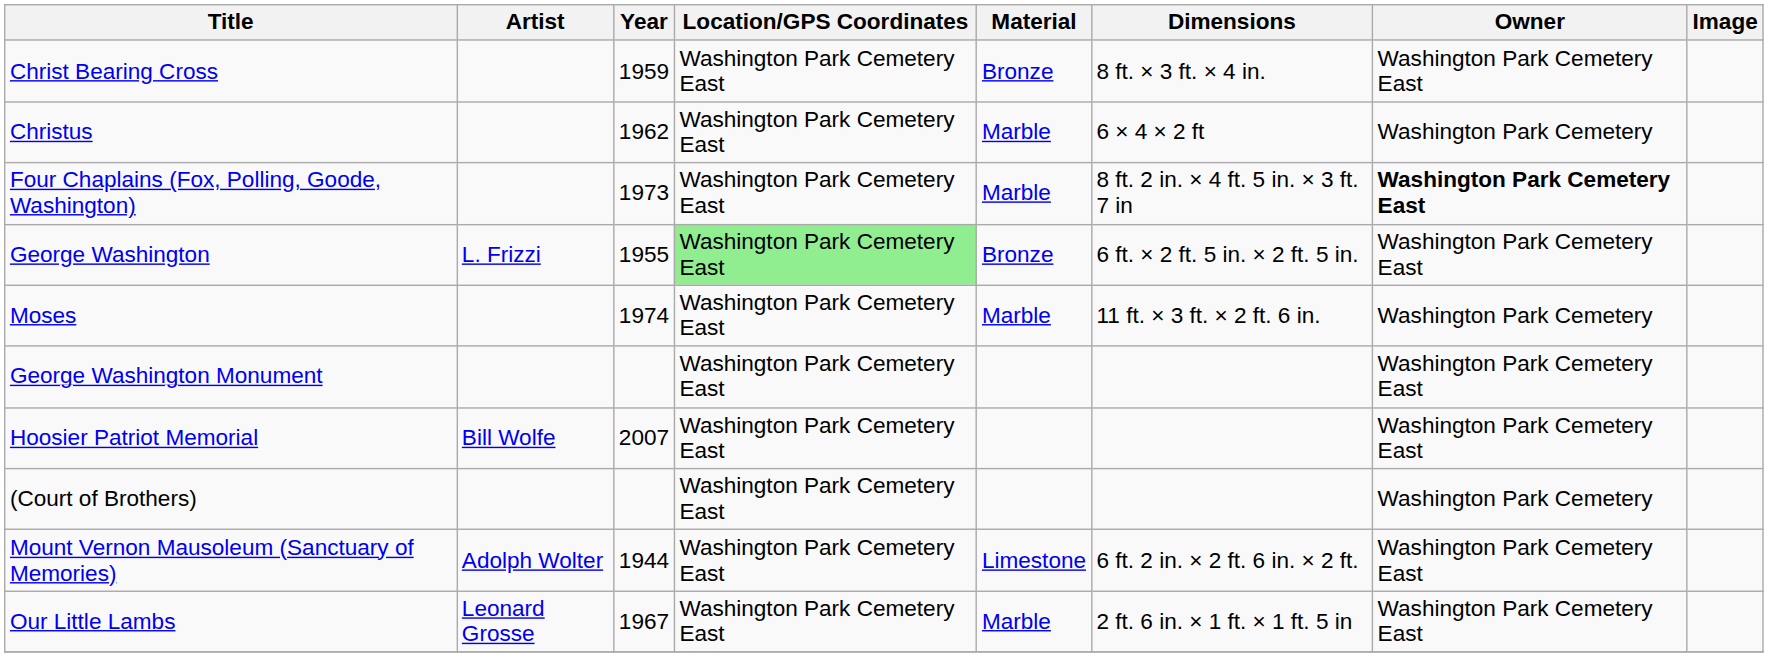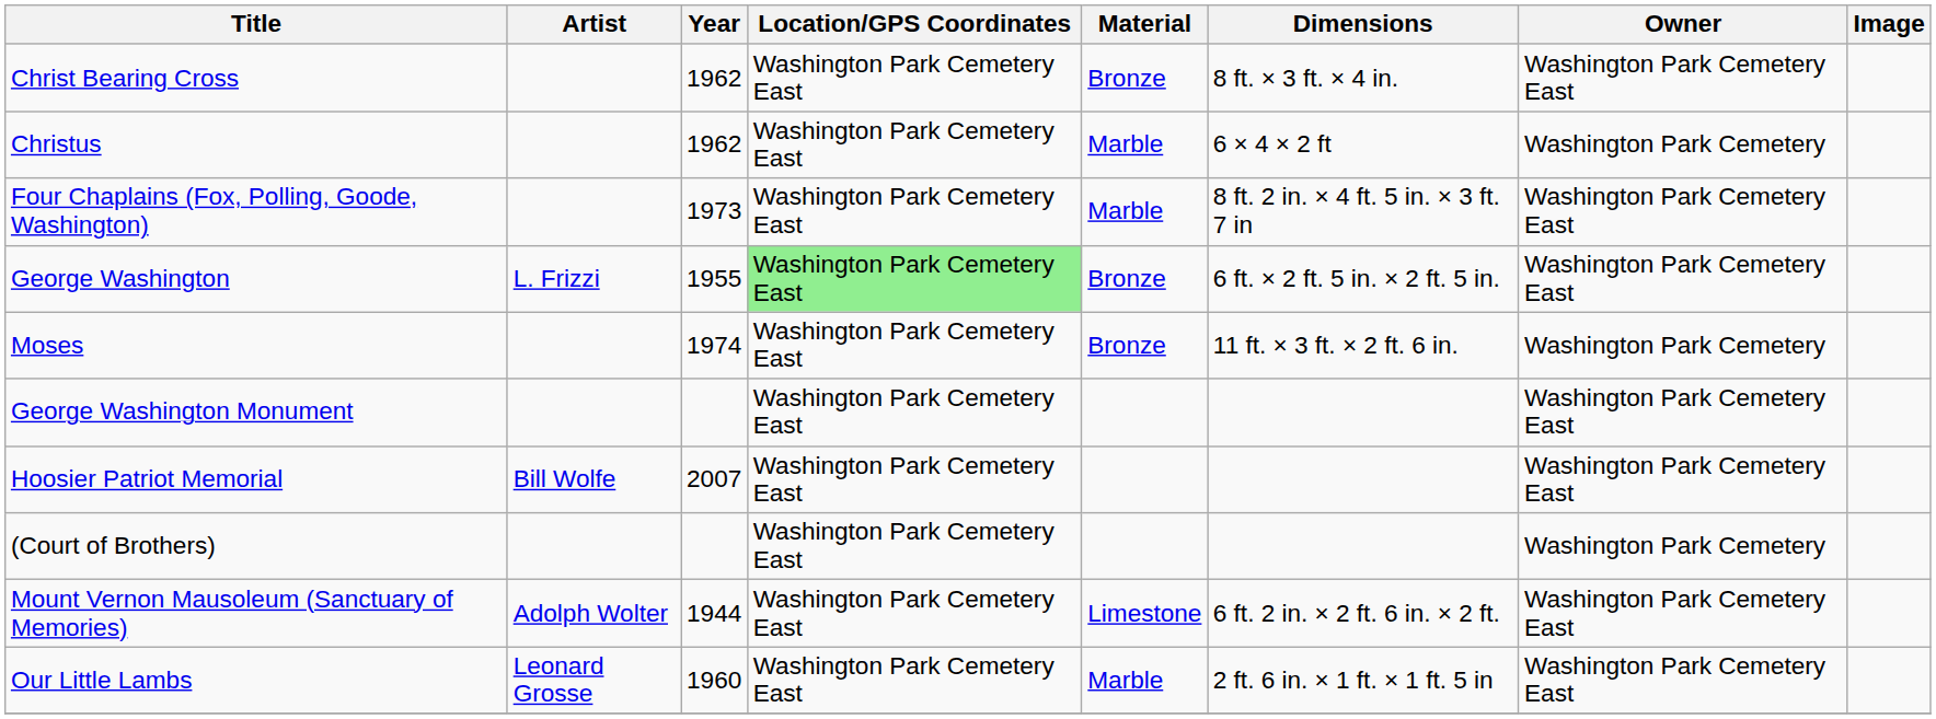Christ Bearing Cross | Year: 1959 -> 1962
Four Chaplains (Fox, Polling, Goode, Washington) | Owner: bold -> normal
Moses | Material: Marble -> Bronze
Our Little Lambs | Year: 1967 -> 1960
